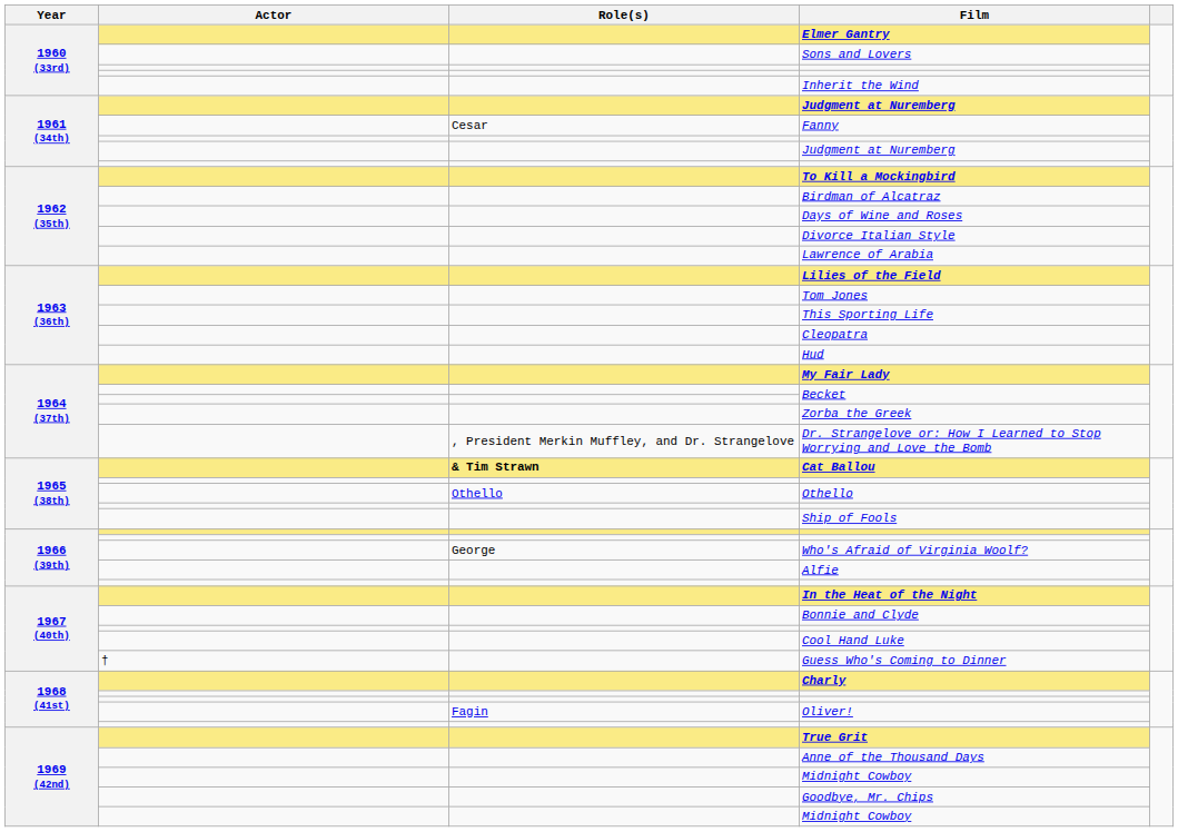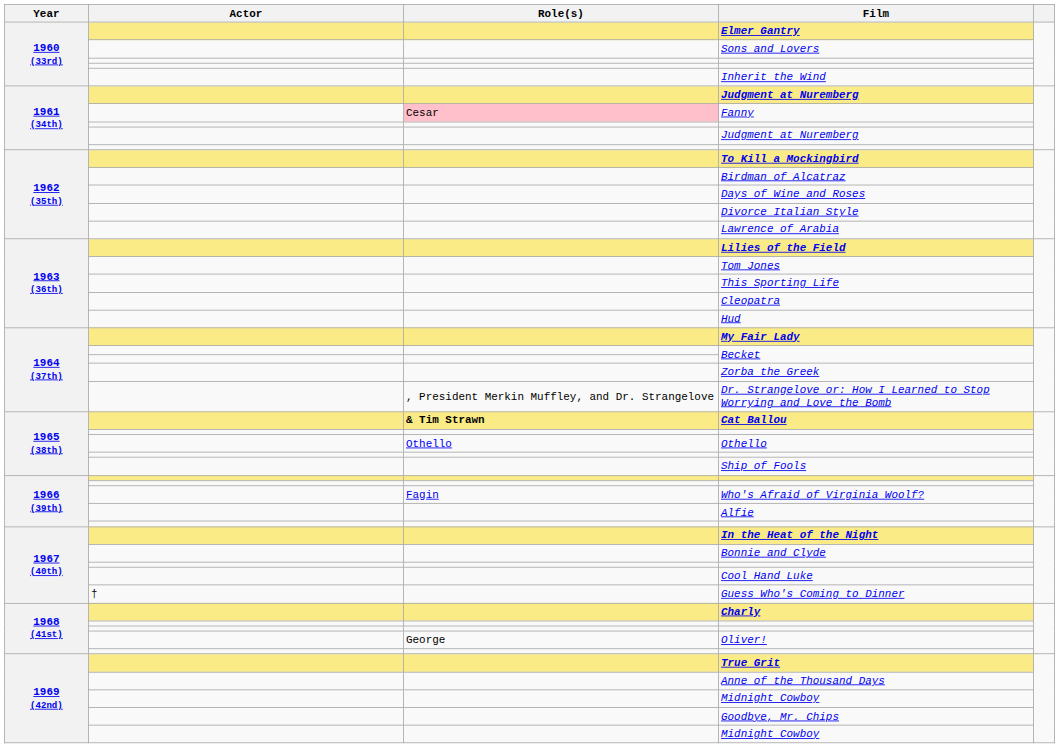Fanny | Role(s): no background -> pink background
Who's Afraid of Virginia Woolf? | Role(s): George -> Fagin
Oliver! | Role(s): Fagin -> George
